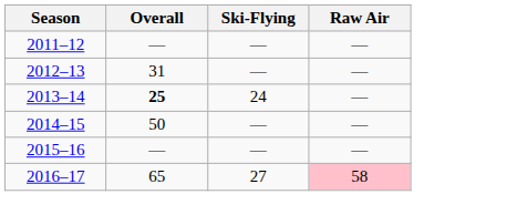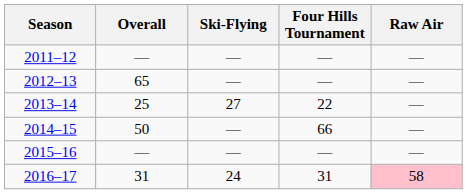+ column: Four Hills Tournament | — | — | 22 | 66 | — | 31
2012–13 | Overall: 31 -> 65
2013–14 | Overall: bold -> normal
2013–14 | Ski-Flying: 24 -> 27
2016–17 | Overall: 65 -> 31
2016–17 | Ski-Flying: 27 -> 24
